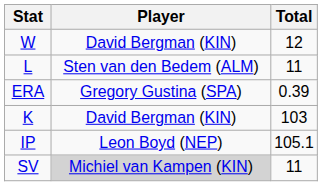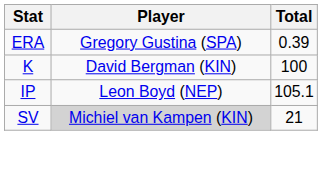- row: W | David Bergman (KIN) | 12
- row: L | Sten van den Bedem (ALM) | 11
K | Total: 103 -> 100
SV | Total: 11 -> 21
